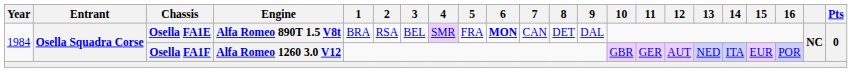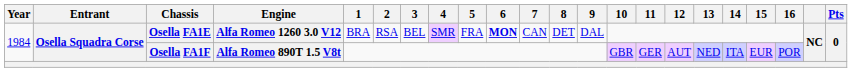Osella FA1E | Engine: Alfa Romeo 890T 1.5 V8t -> Alfa Romeo 1260 3.0 V12
Osella FA1F | Engine: Alfa Romeo 1260 3.0 V12 -> Alfa Romeo 890T 1.5 V8t
